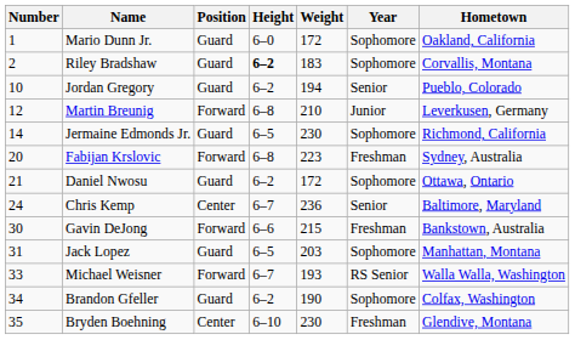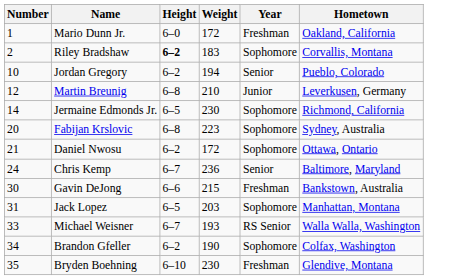- column: Position | Guard | Guard | Guard | Forward | Guard | Forward | Guard | Center | Forward | Guard | Forward | Guard | Center
Mario Dunn Jr. | Year: Sophomore -> Freshman
Fabijan Krslovic | Year: Freshman -> Sophomore
